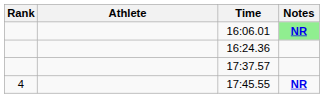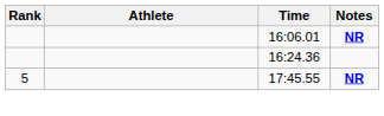16:06.01 | Notes: lightgreen background -> no background
- row: 17:37.57
17:45.55 | Rank: 4 -> 5
